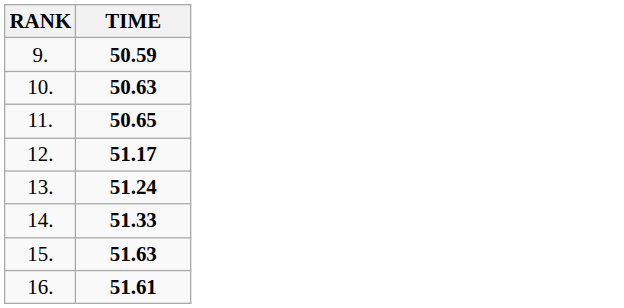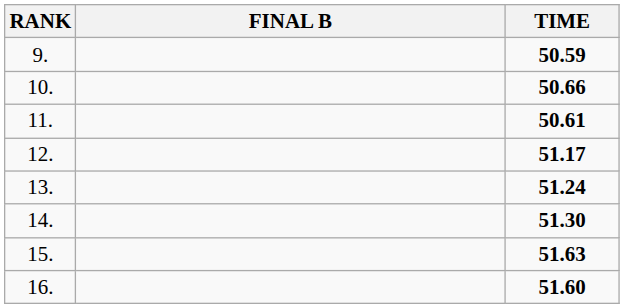+ column: FINAL B
10. | TIME: 50.63 -> 50.66
11. | TIME: 50.65 -> 50.61
14. | TIME: 51.33 -> 51.30
16. | TIME: 51.61 -> 51.60
